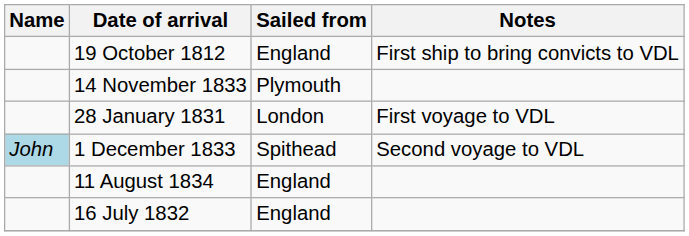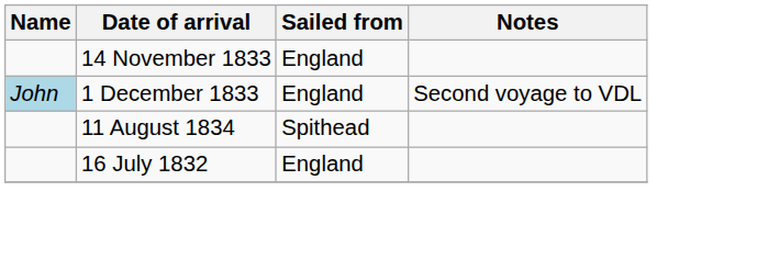- row: 19 October 1812 | England | First ship to bring convicts to VDL
14 November 1833 | Sailed from: Plymouth -> England
- row: 28 January 1831 | London | First voyage to VDL
1 December 1833 | Sailed from: Spithead -> England
11 August 1834 | Sailed from: England -> Spithead
